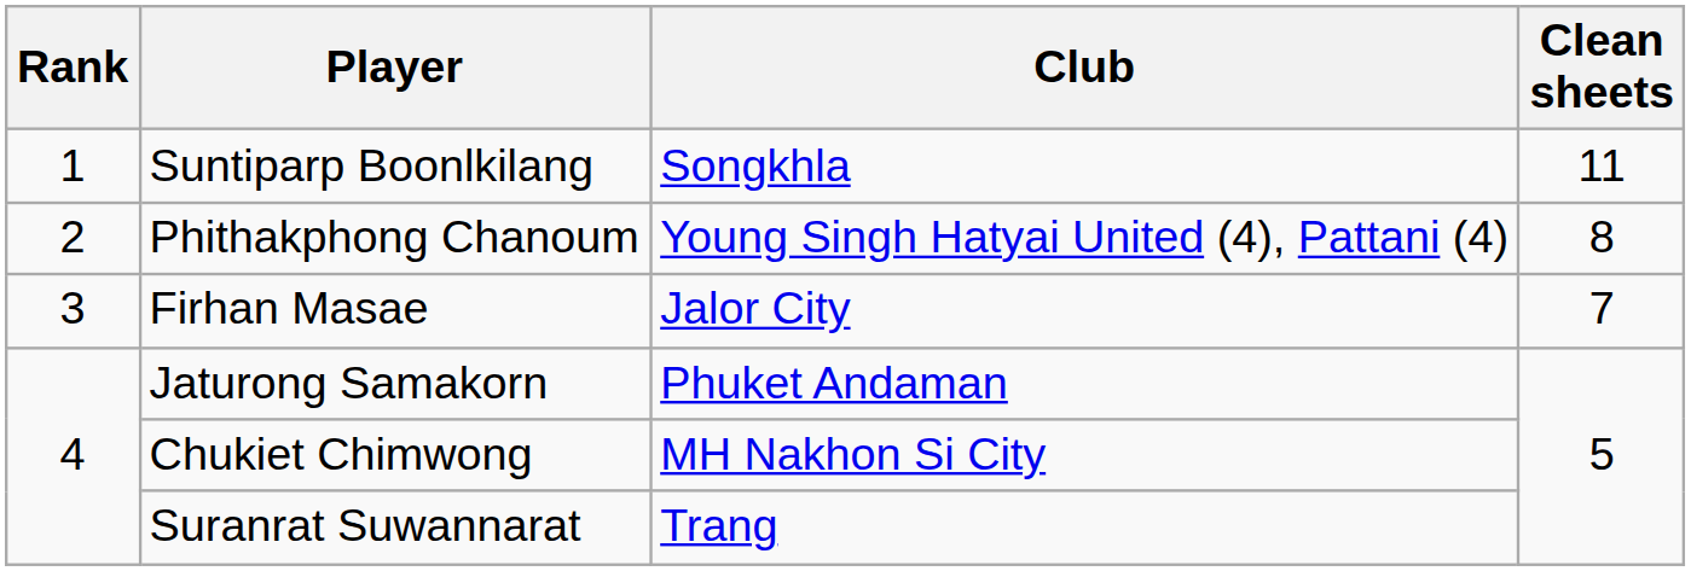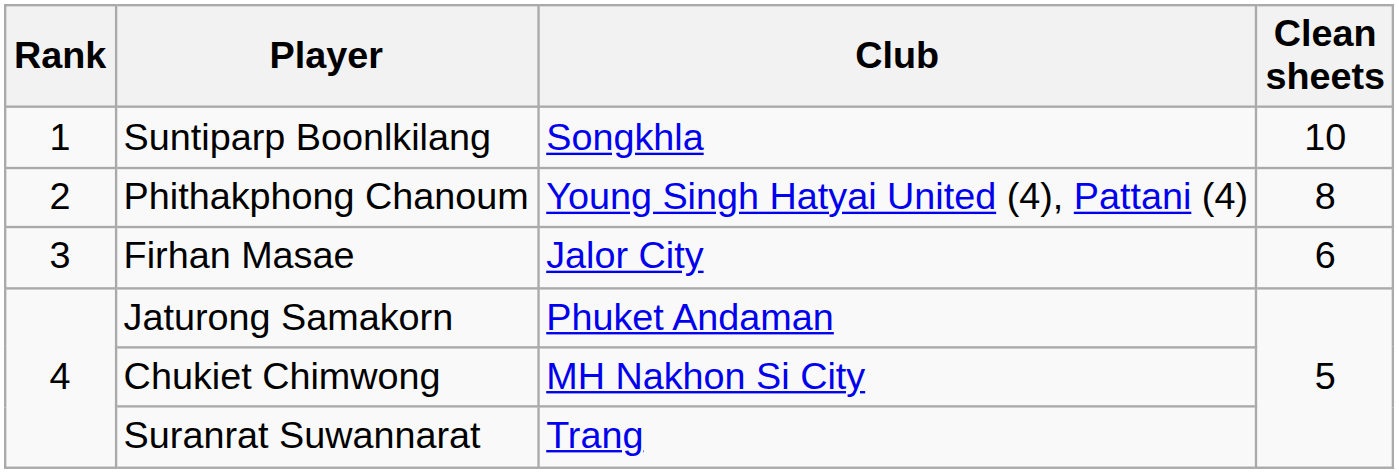Suntiparp Boonlkilang | Clean sheets: 11 -> 10
Firhan Masae | Clean sheets: 7 -> 6
